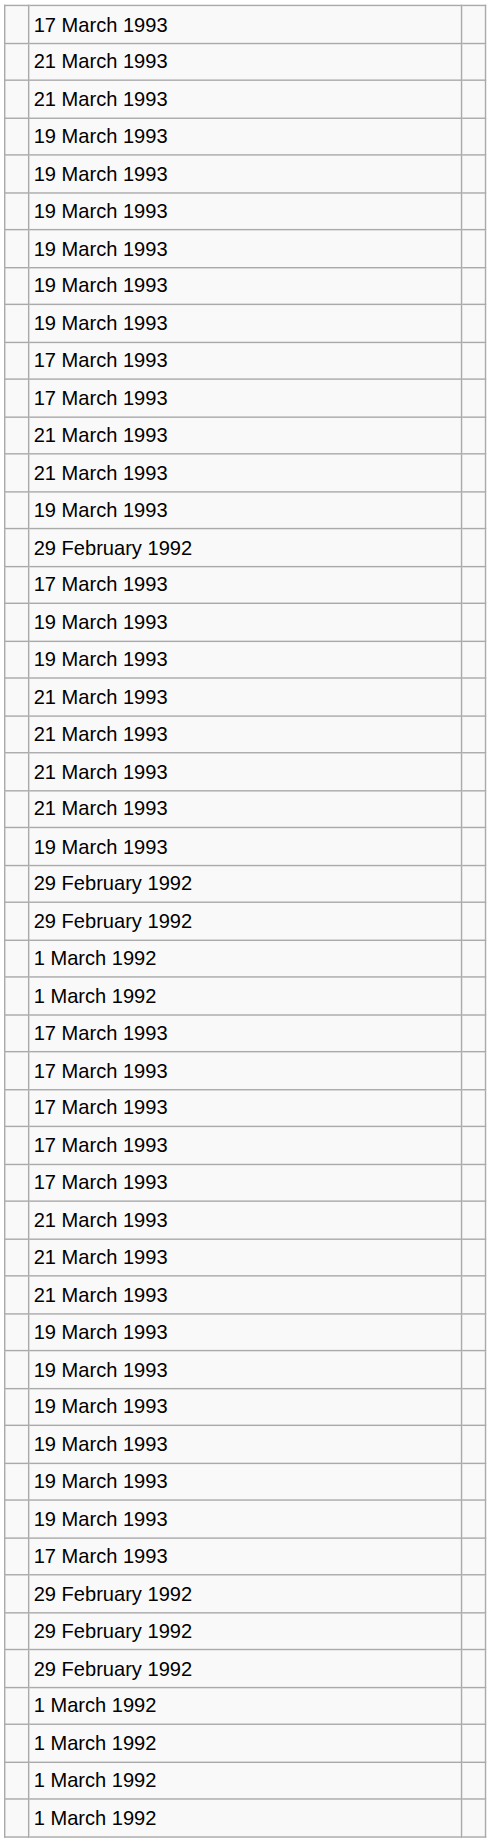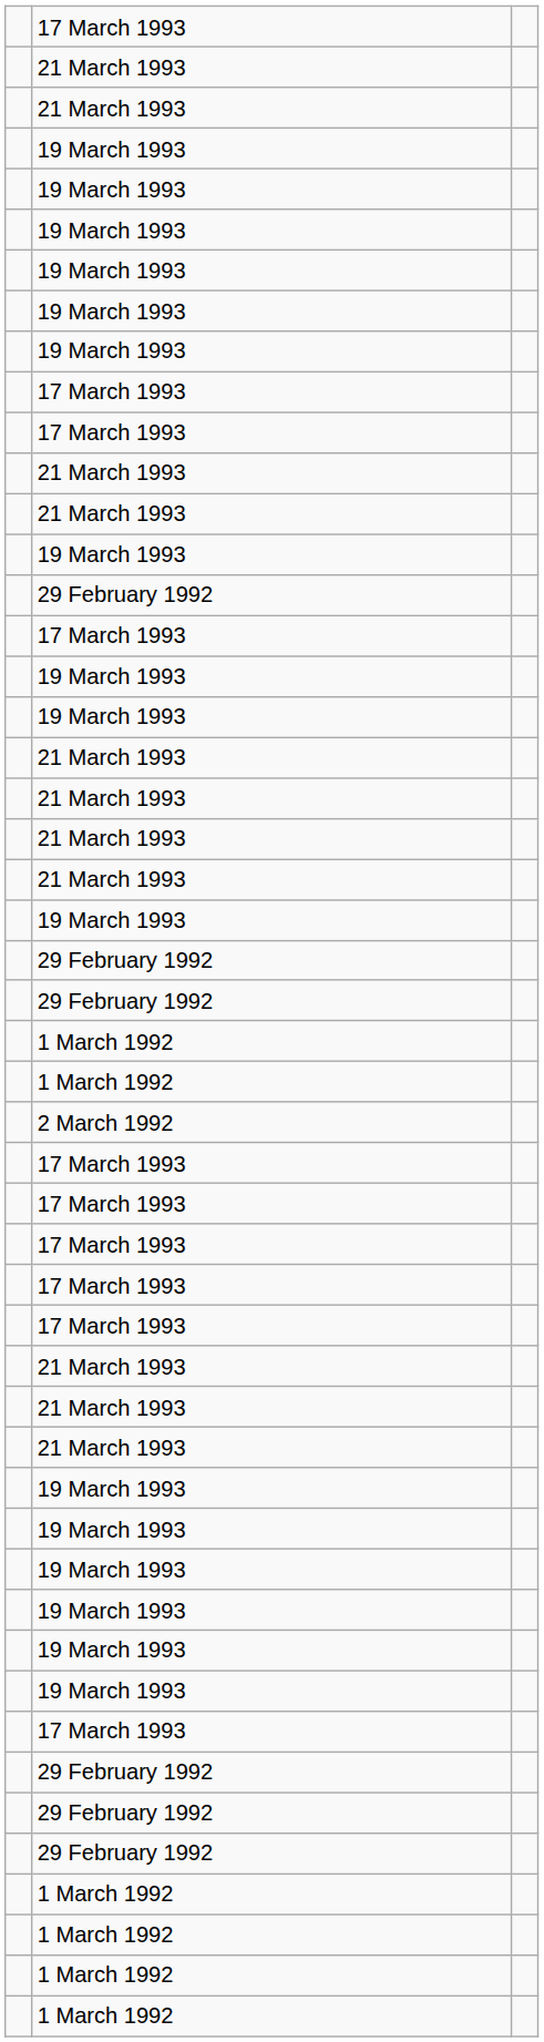+ row: 2 March 1992
